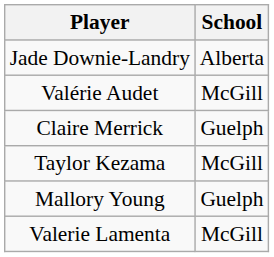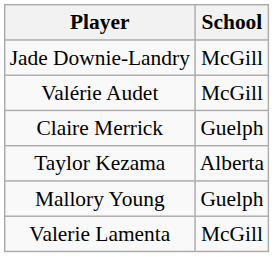Jade Downie-Landry | School: Alberta -> McGill
Taylor Kezama | School: McGill -> Alberta
